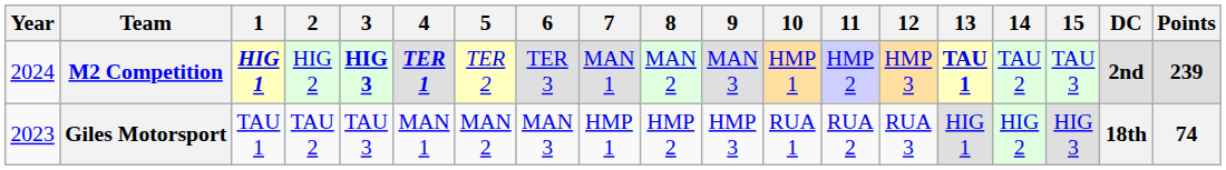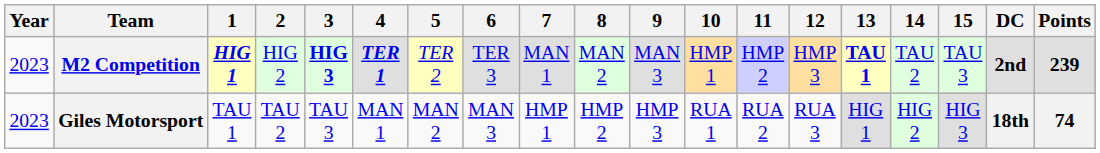M2 Competition | Year: 2024 -> 2023
